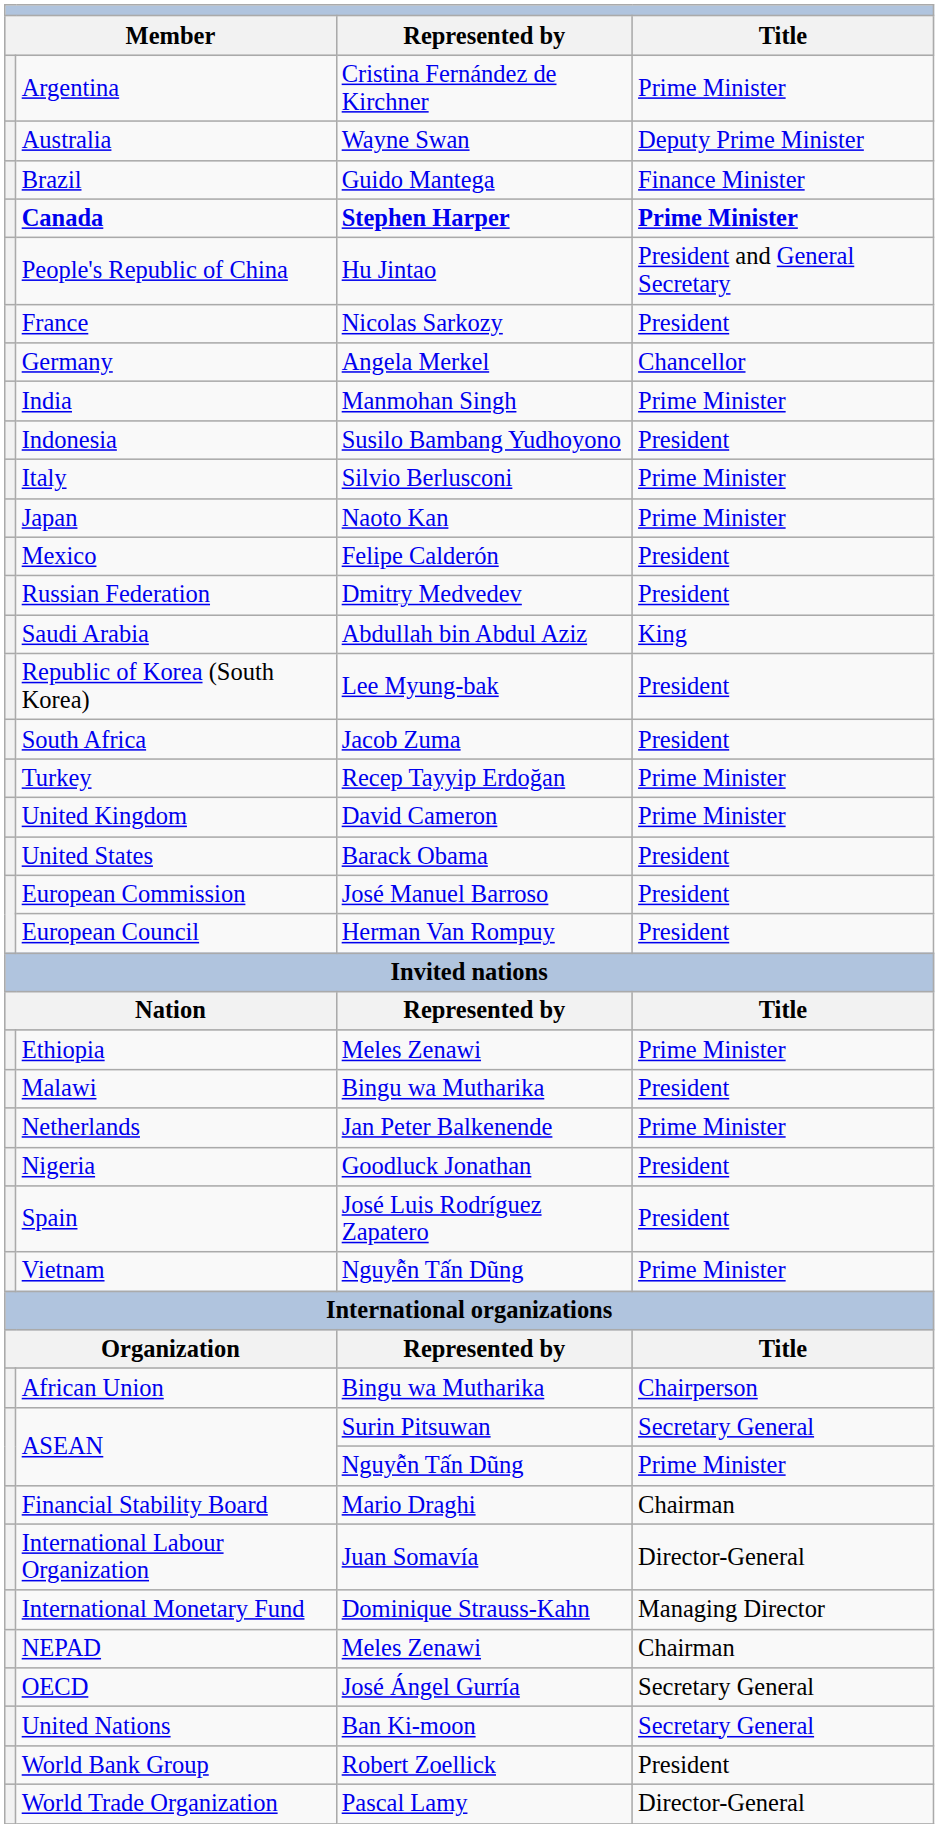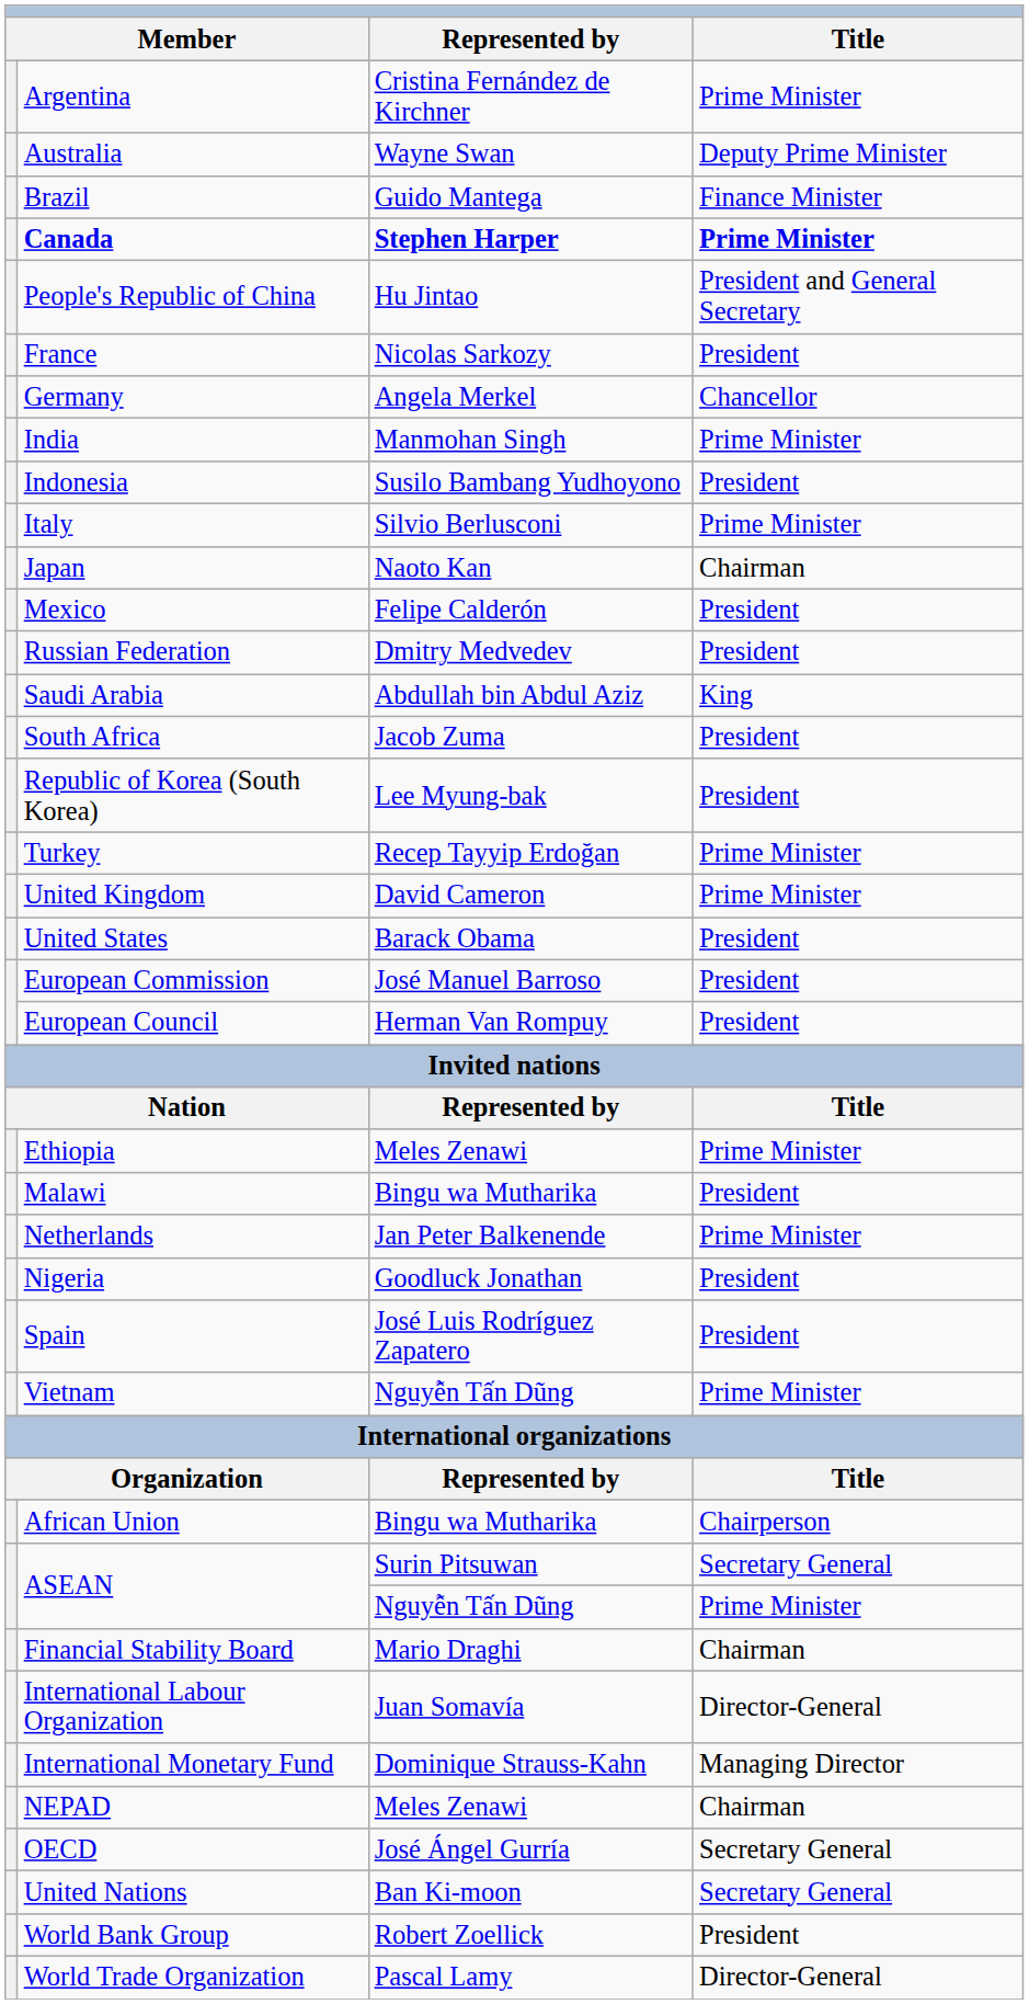Japan | Title: Prime Minister -> Chairman
rows swapped: South Africa <-> Republic of Korea (South Korea)
